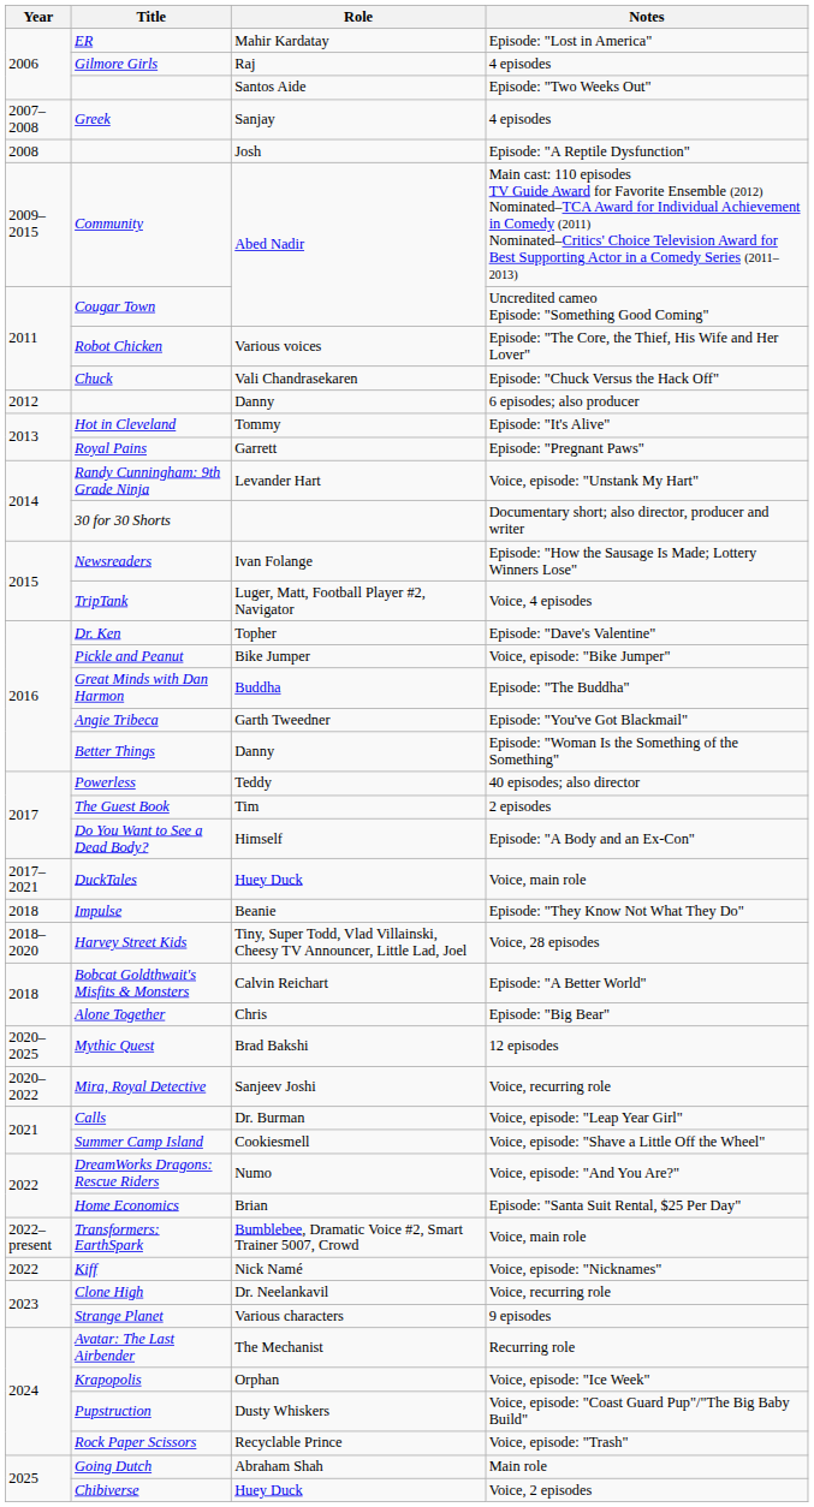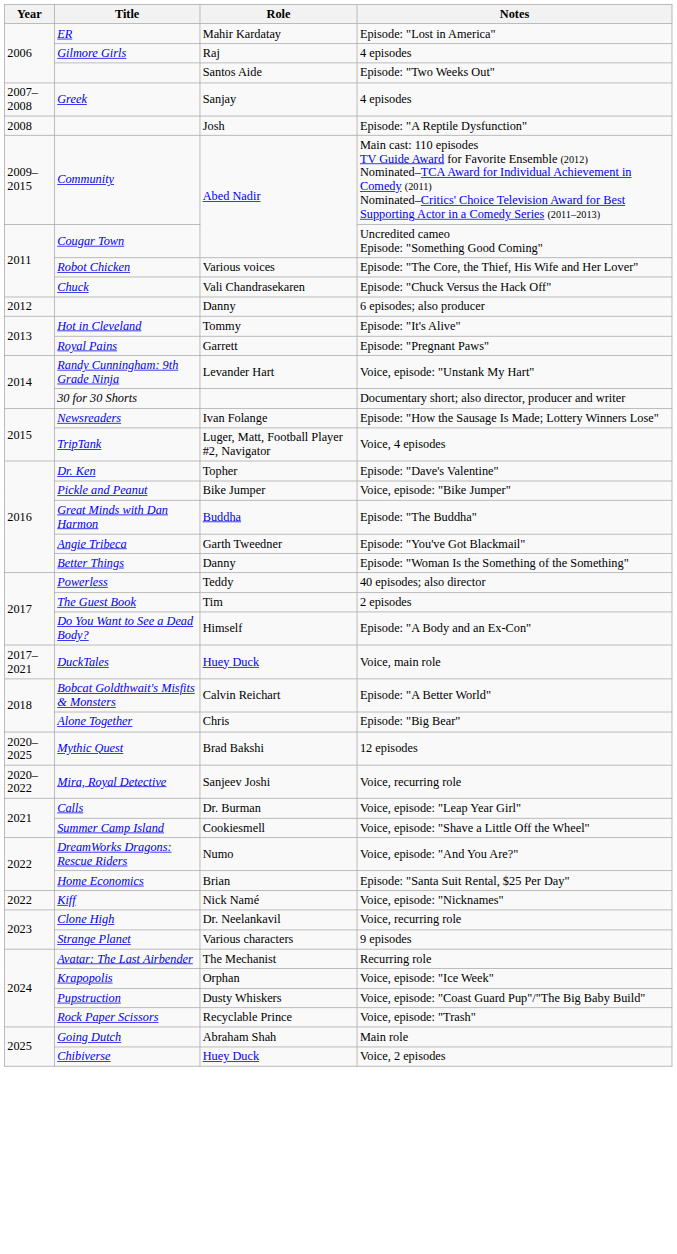- row: 2018 | Impulse | Beanie | Episode: "They Know Not What They Do"
- row: 2018–2020 | Harvey Street Kids | Tiny, Super Todd, Vlad Villainski, Cheesy TV Announcer, Little Lad, Joel | Voice, 28 episodes
- row: 2022–present | Transformers: EarthSpark | Bumblebee, Dramatic Voice #2, Smart Trainer 5007, Crowd | Voice, main role
